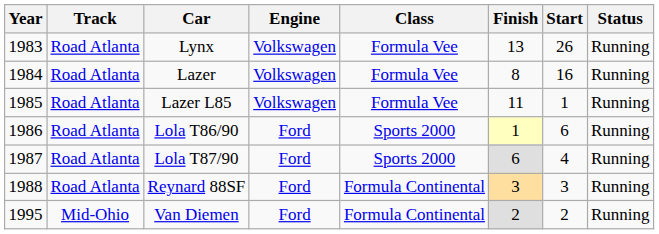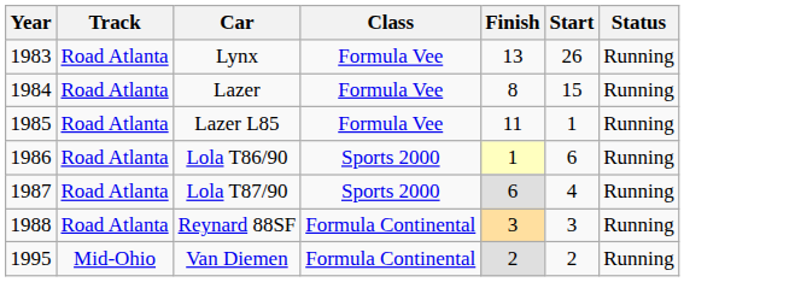- column: Engine | Volkswagen | Volkswagen | Volkswagen | Ford | Ford | Ford | Ford
Lazer | Start: 16 -> 15
